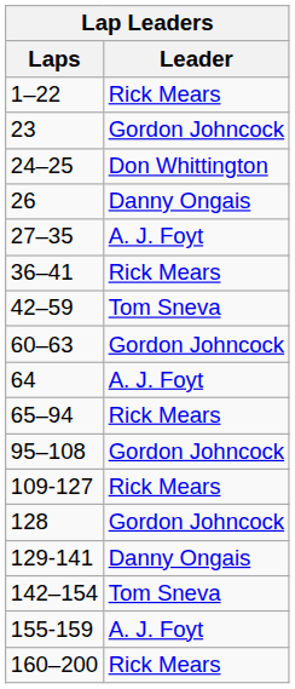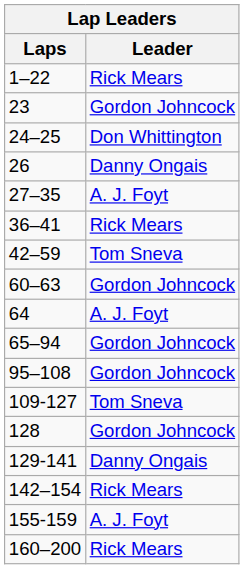65–94 | Leader: Rick Mears -> Gordon Johncock
109-127 | Leader: Rick Mears -> Tom Sneva
142–154 | Leader: Tom Sneva -> Rick Mears
